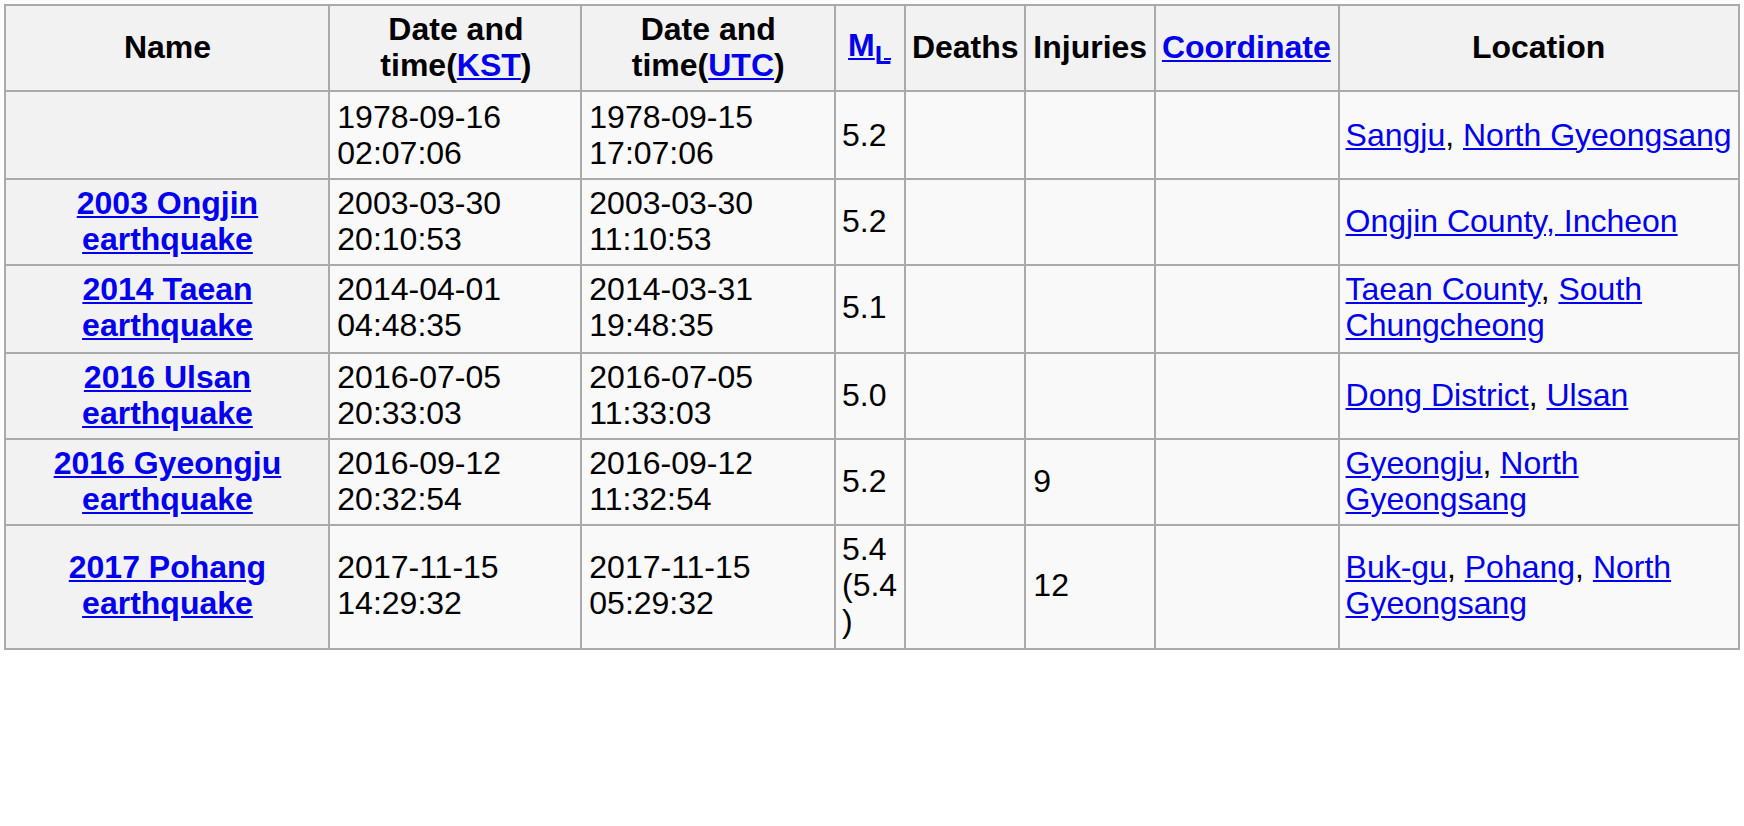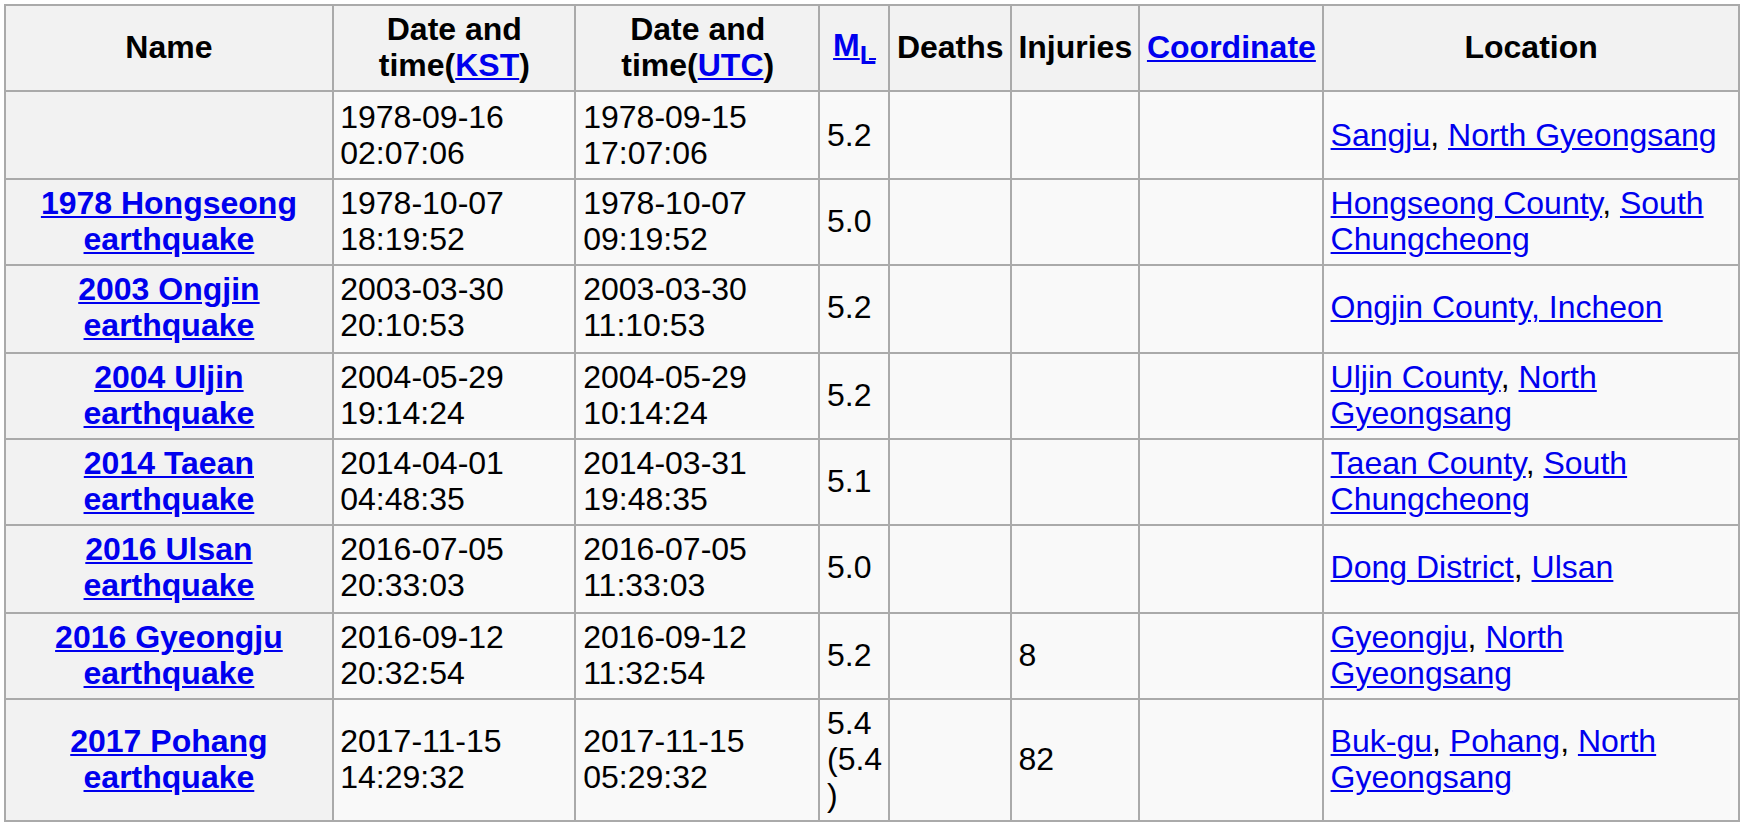+ row: 1978 Hongseong earthquake | 1978-10-07 18:19:52 | 1978-10-07 09:19:52 | 5.0 | Hongseong County, South Chungcheong
+ row: 2004 Uljin earthquake | 2004-05-29 19:14:24 | 2004-05-29 10:14:24 | 5.2 | Uljin County, North Gyeongsang
2016 Gyeongju earthquake | Injuries: 9 -> 8
2017 Pohang earthquake | Injuries: 12 -> 82
